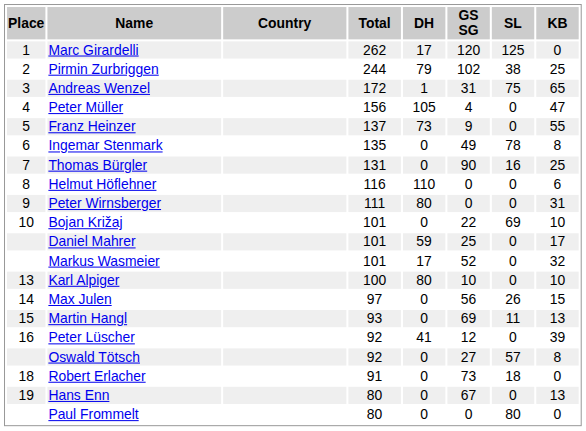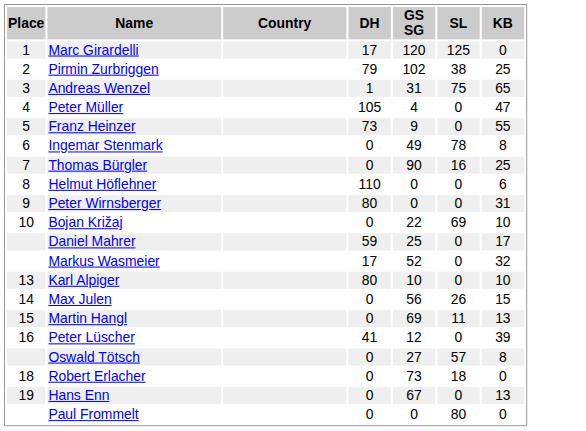- column: Total | 262 | 244 | 172 | 156 | 137 | 135 | 131 | 116 | 111 | 101 | 101 | 101 | 100 | 97 | 93 | 92 | 92 | 91 | 80 | 80
